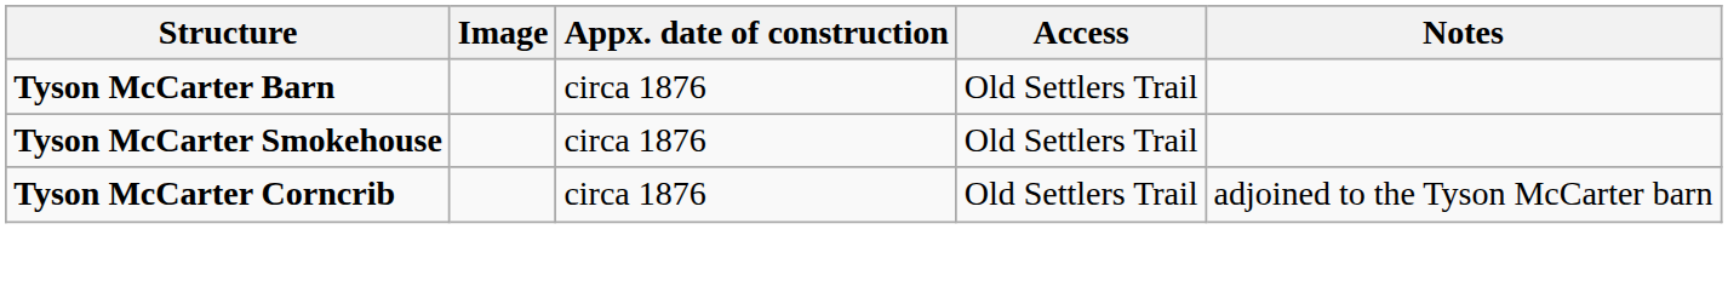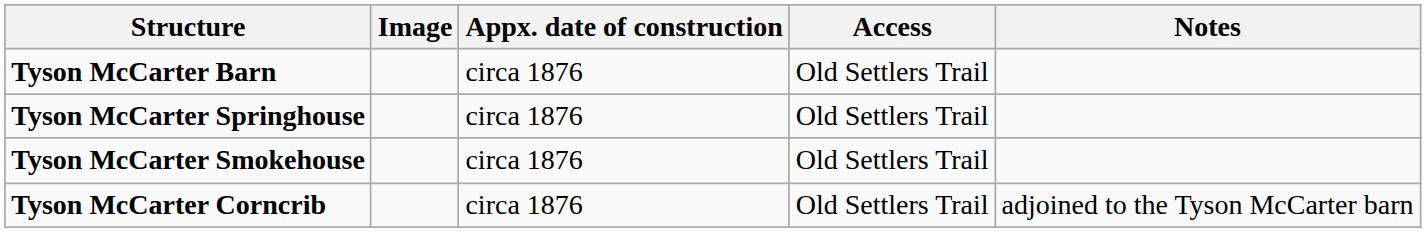+ row: Tyson McCarter Springhouse | circa 1876 | Old Settlers Trail
